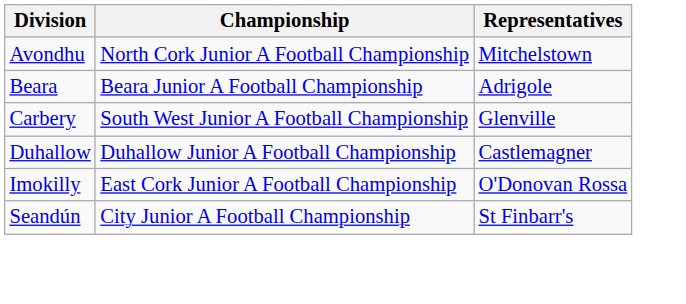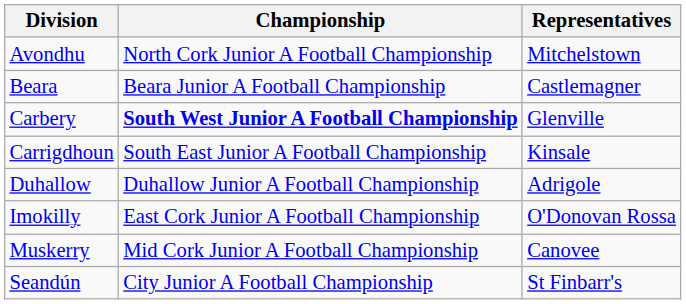Beara | Representatives: Adrigole -> Castlemagner
Carbery | Championship: normal -> bold
+ row: Carrigdhoun | South East Junior A Football Championship | Kinsale
Duhallow | Representatives: Castlemagner -> Adrigole
+ row: Muskerry | Mid Cork Junior A Football Championship | Canovee
